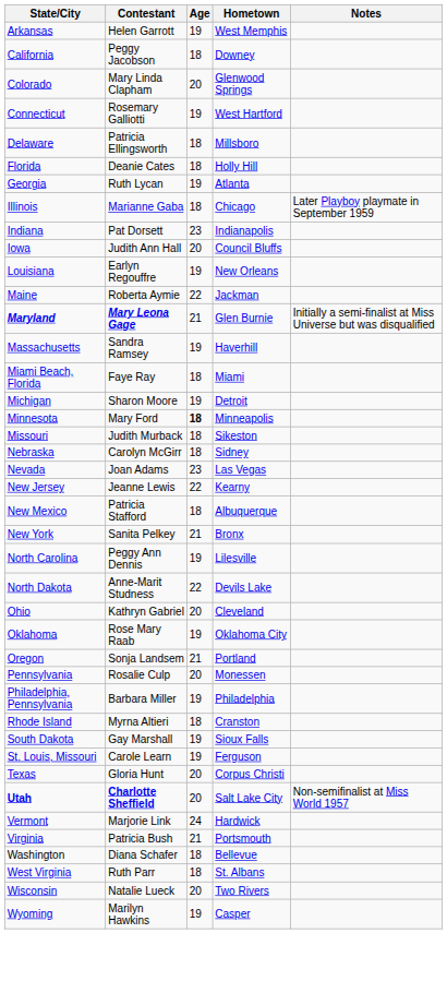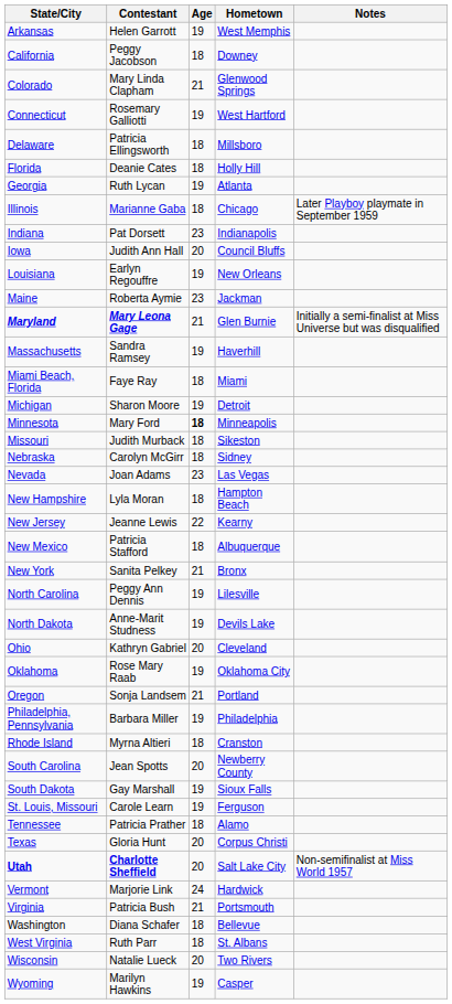Colorado | Age: 20 -> 21
Maine | Age: 22 -> 23
+ row: New Hampshire | Lyla Moran | 18 | Hampton Beach
North Dakota | Age: 22 -> 19
- row: Pennsylvania | Rosalie Culp | 20 | Monessen
+ row: South Carolina | Jean Spotts | 20 | Newberry County
+ row: Tennessee | Patricia Prather | 18 | Alamo
